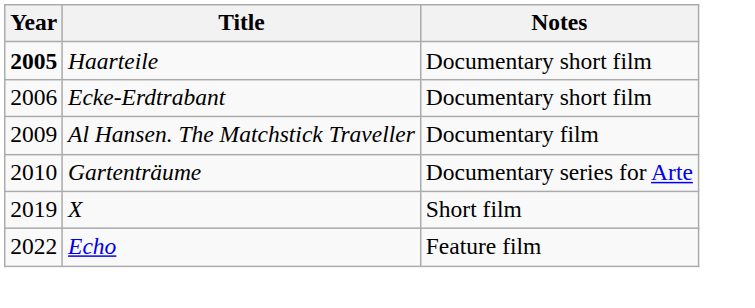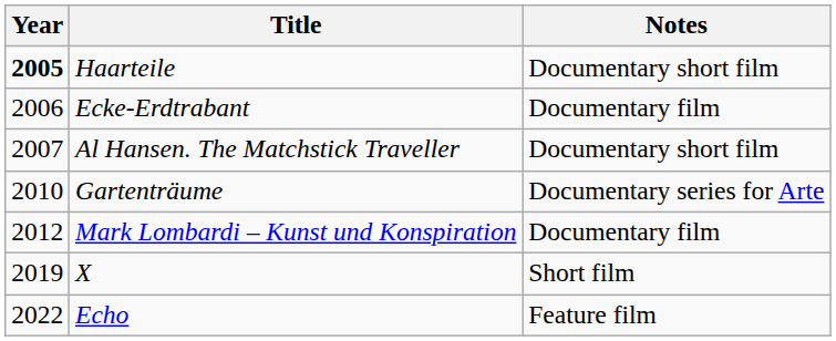Ecke-Erdtrabant | Notes: Documentary short film -> Documentary film
Al Hansen. The Matchstick Traveller | Year: 2009 -> 2007
Al Hansen. The Matchstick Traveller | Notes: Documentary film -> Documentary short film
+ row: 2012 | Mark Lombardi – Kunst und Konspiration | Documentary film
